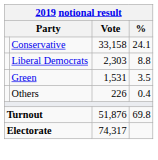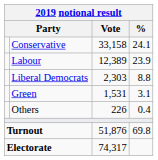+ row: Labour | 12,389 | 23.9
Green | %: 3.5 -> 3.1
